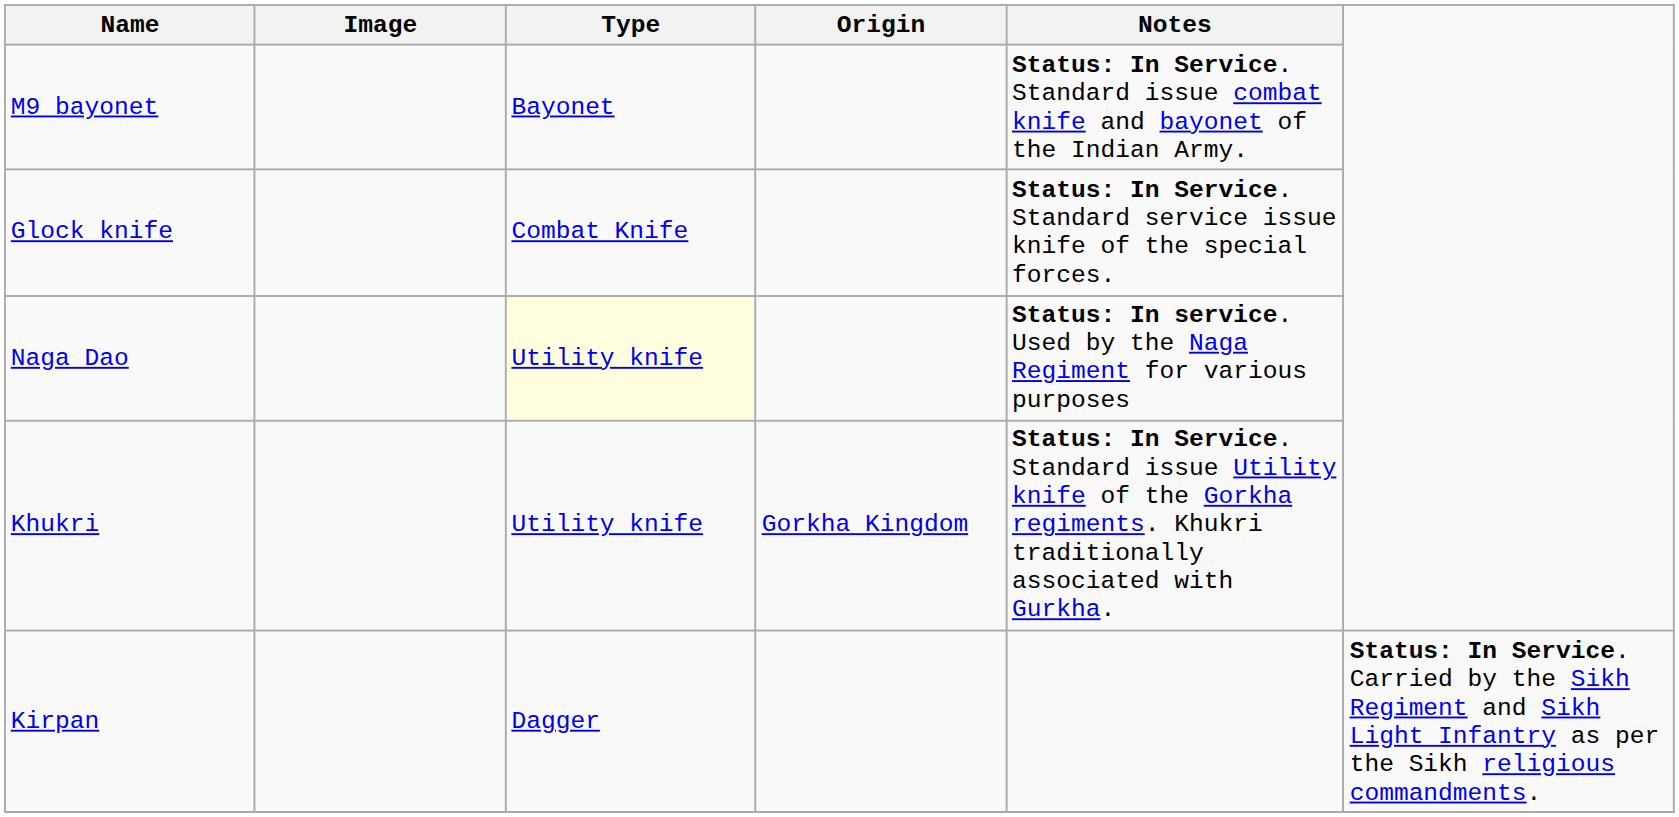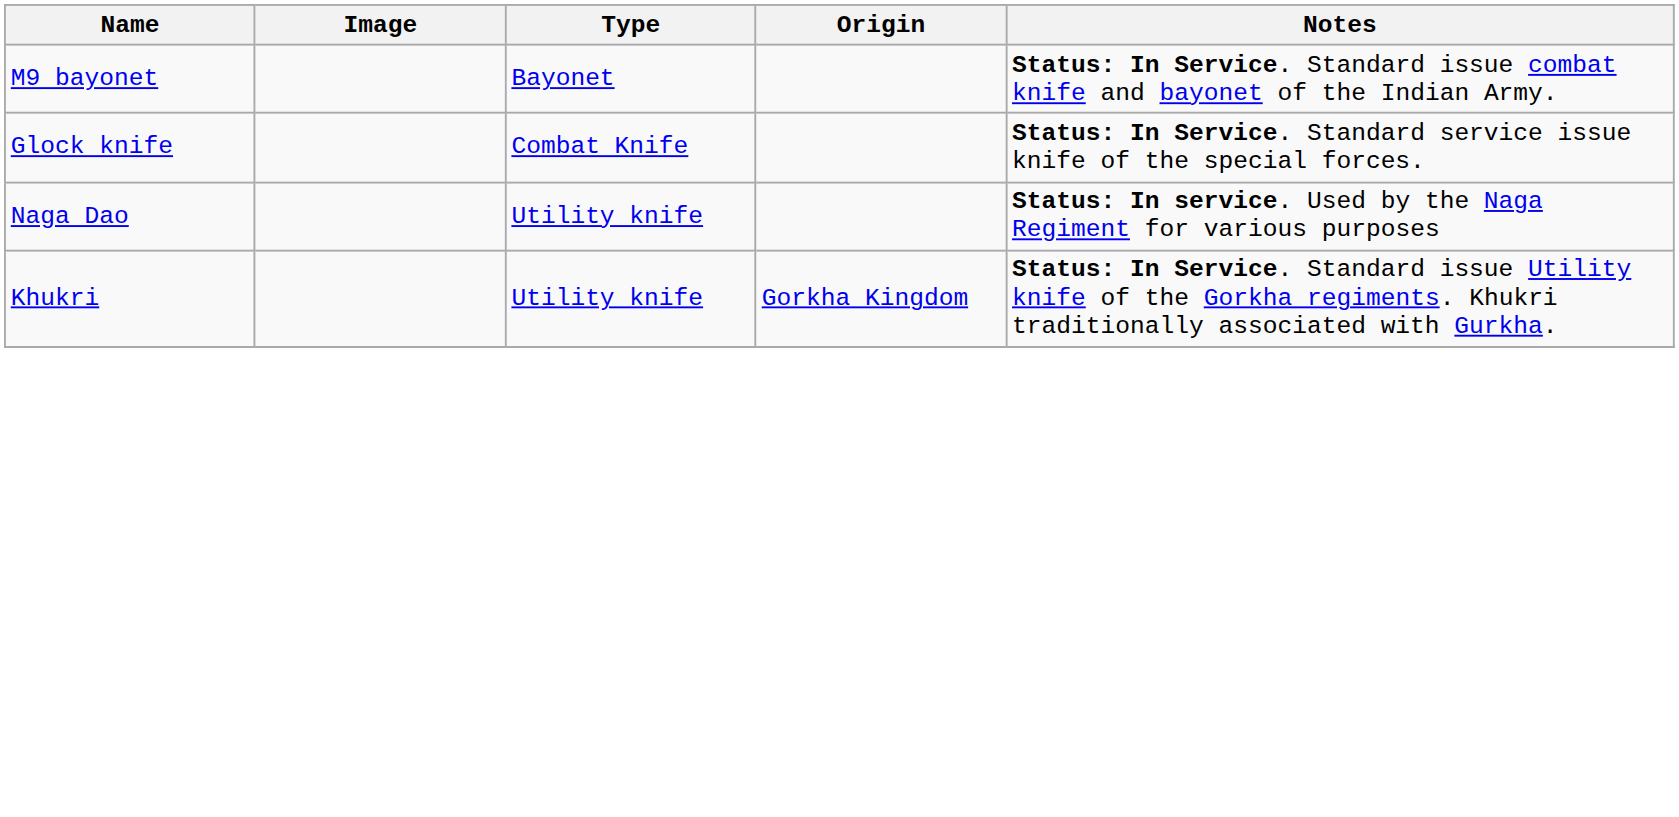Naga Dao | Type: lightyellow background -> no background
- row: Kirpan | Dagger | Status: In Service. Carried by the Sikh Regiment and Sikh Light Infantry as per the Sikh religious commandments.
